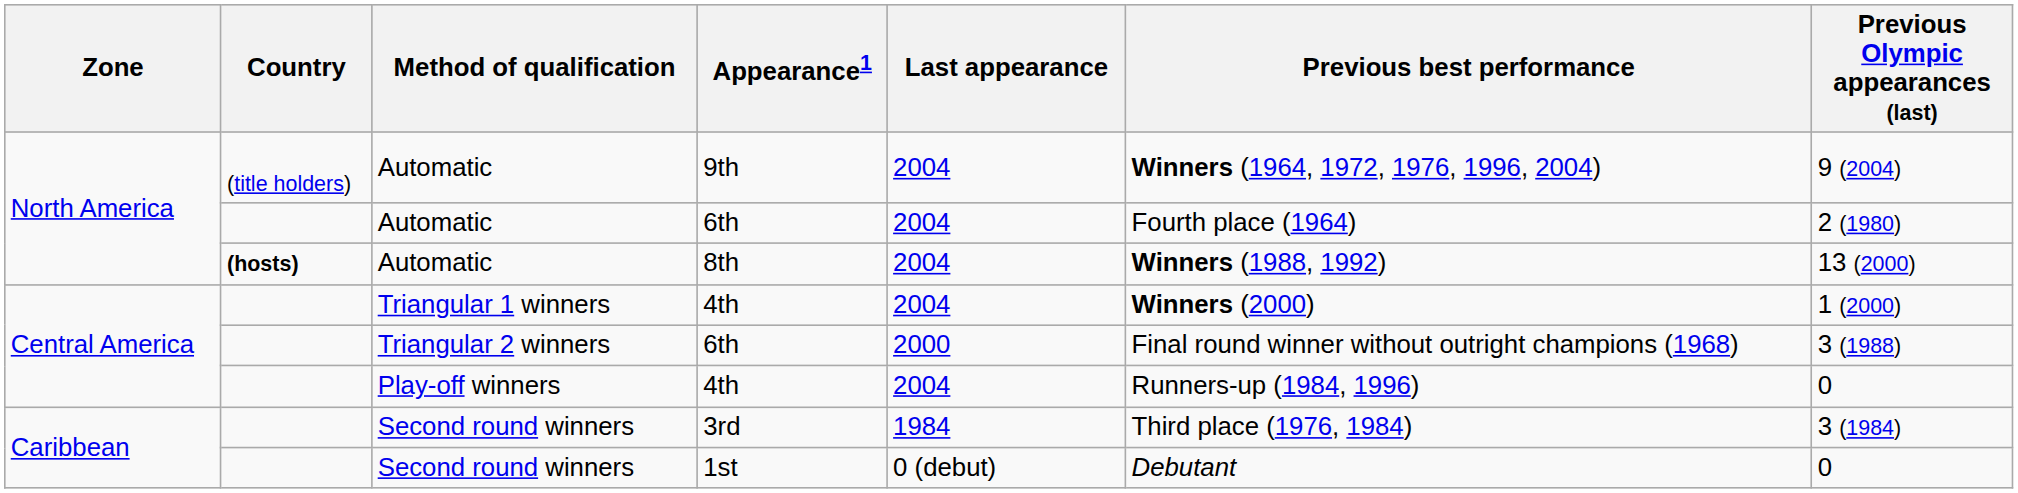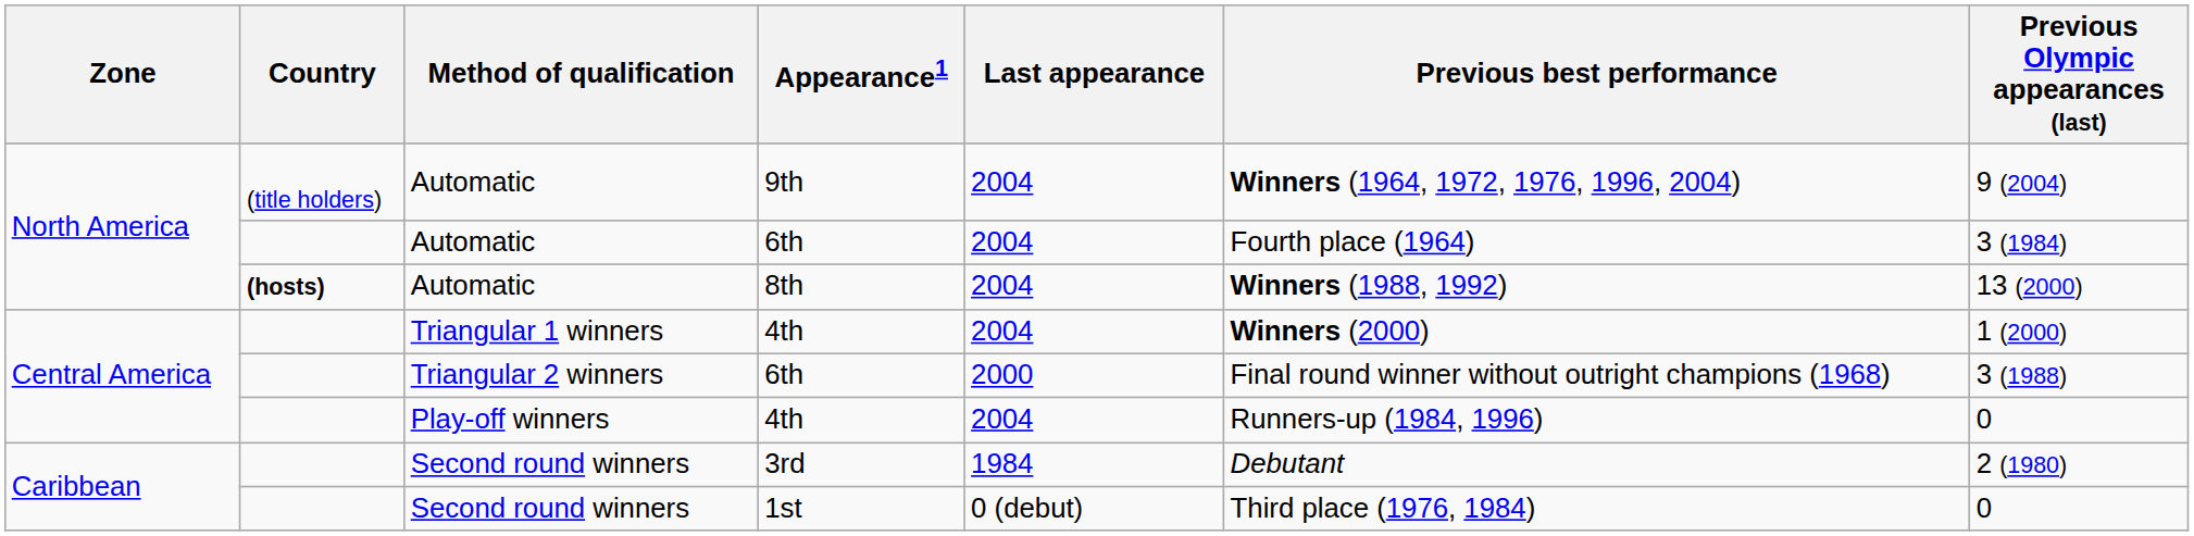Automatic / 6th | Previous Olympic appearances (last): 2 (1980) -> 3 (1984)
3rd | Previous best performance: Third place (1976, 1984) -> Debutant
3rd | Previous Olympic appearances (last): 3 (1984) -> 2 (1980)
1st | Previous best performance: Debutant -> Third place (1976, 1984)
